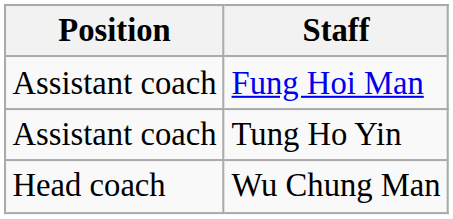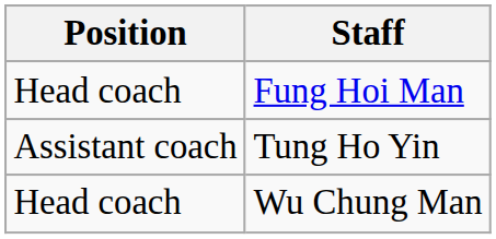Fung Hoi Man | Position: Assistant coach -> Head coach
